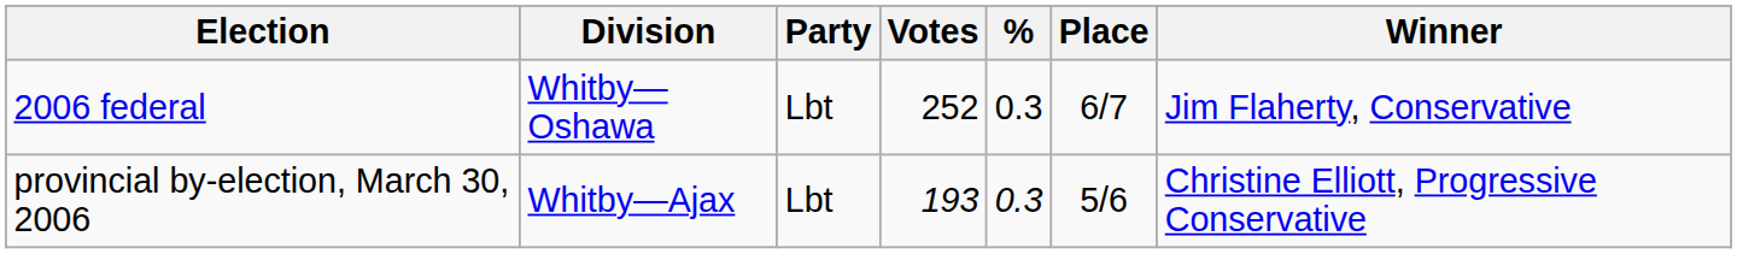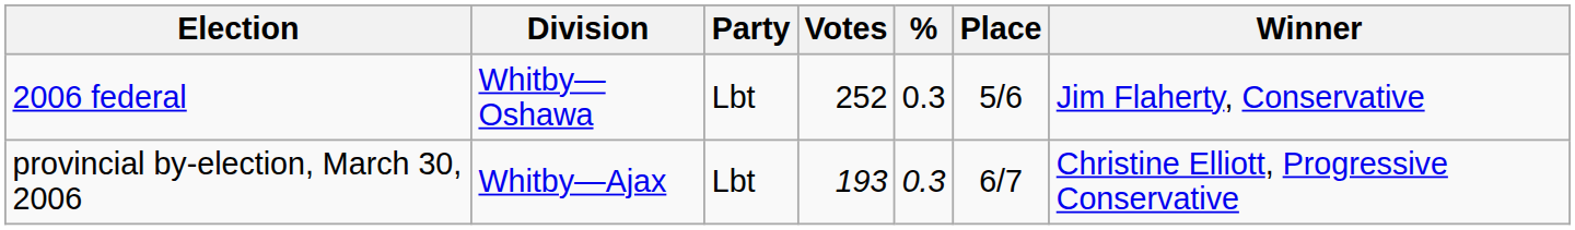2006 federal | Place: 6/7 -> 5/6
provincial by-election, March 30, 2006 | Place: 5/6 -> 6/7
